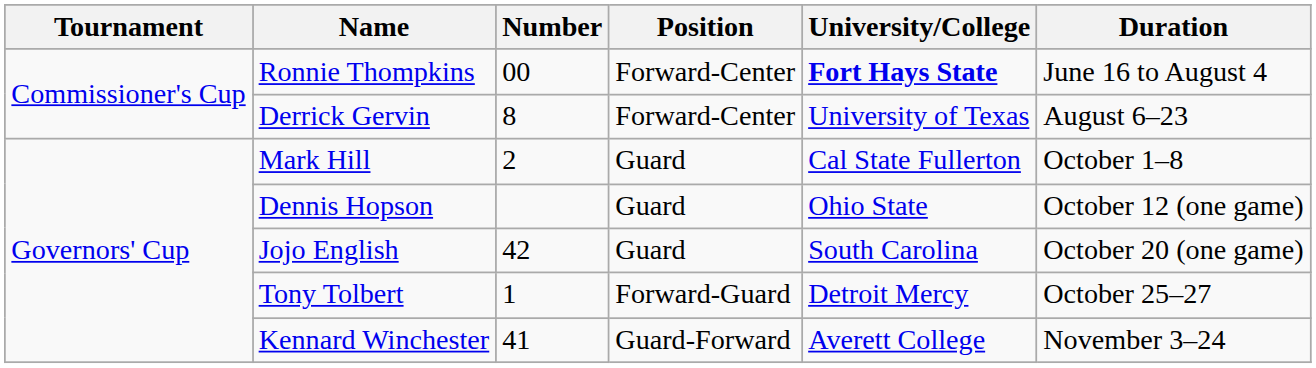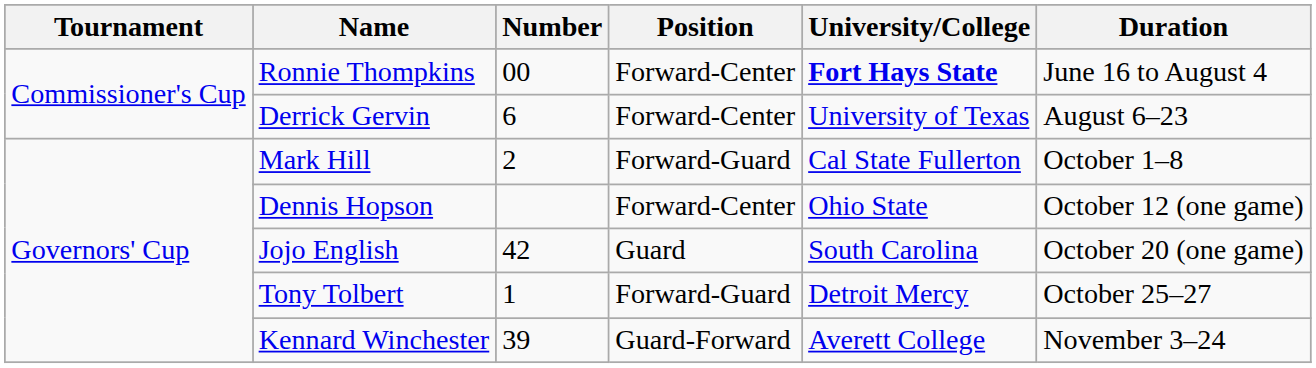Derrick Gervin | Number: 8 -> 6
Mark Hill | Position: Guard -> Forward-Guard
Dennis Hopson | Position: Guard -> Forward-Center
Kennard Winchester | Number: 41 -> 39
